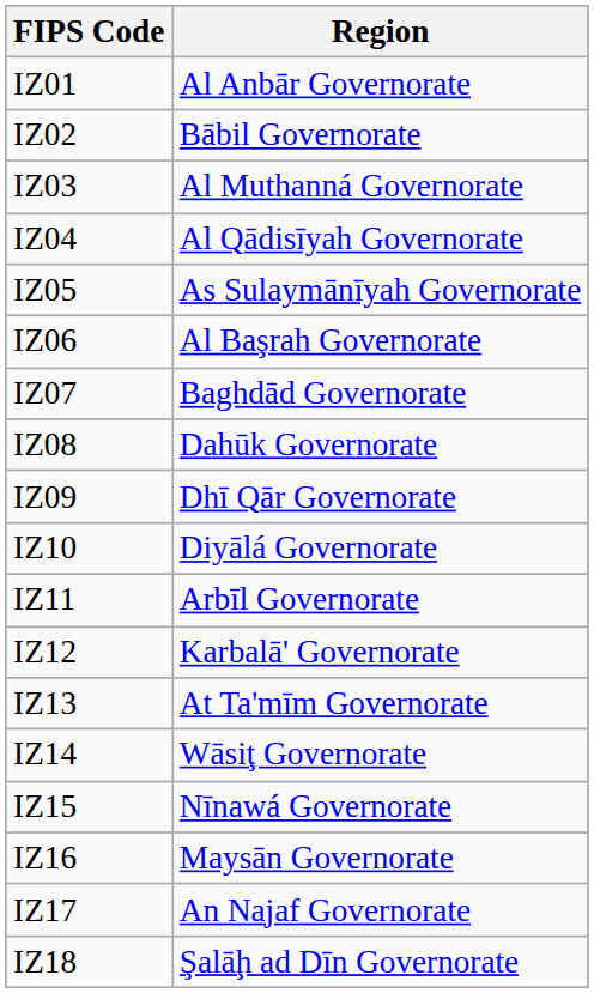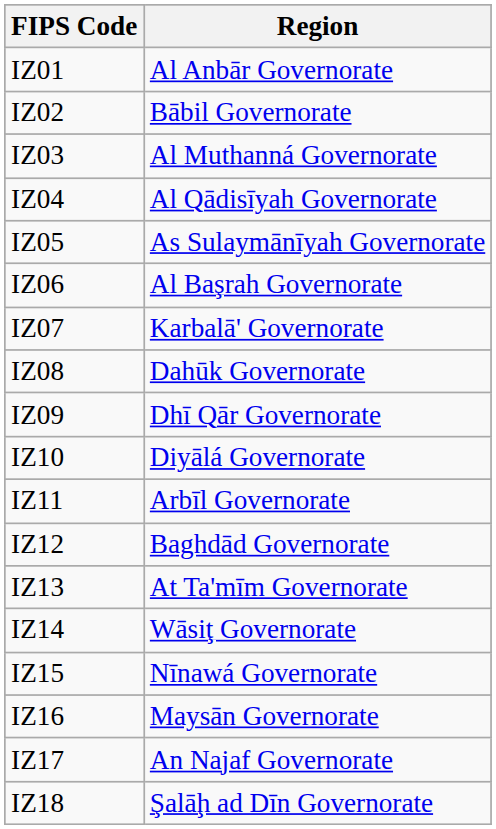IZ07 | Region: Baghdād Governorate -> Karbalā' Governorate
IZ12 | Region: Karbalā' Governorate -> Baghdād Governorate
